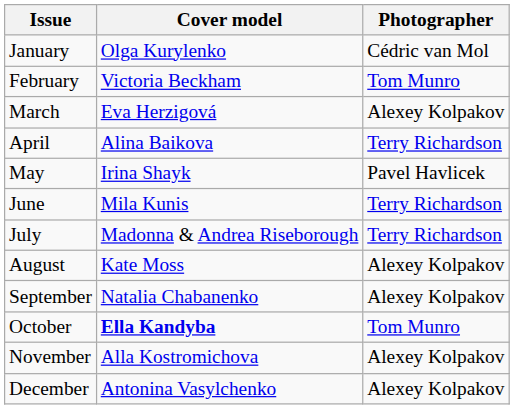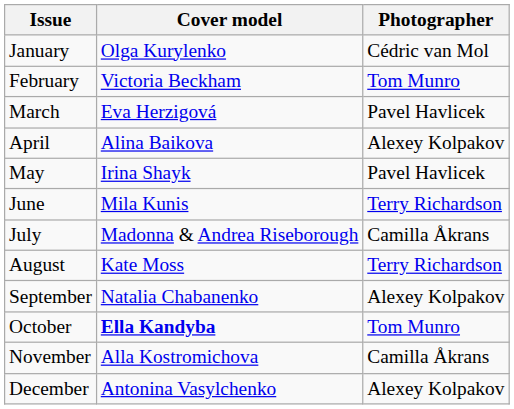March | Photographer: Alexey Kolpakov -> Pavel Havlicek
April | Photographer: Terry Richardson -> Alexey Kolpakov
July | Photographer: Terry Richardson -> Camilla Åkrans
August | Photographer: Alexey Kolpakov -> Terry Richardson
November | Photographer: Alexey Kolpakov -> Camilla Åkrans
